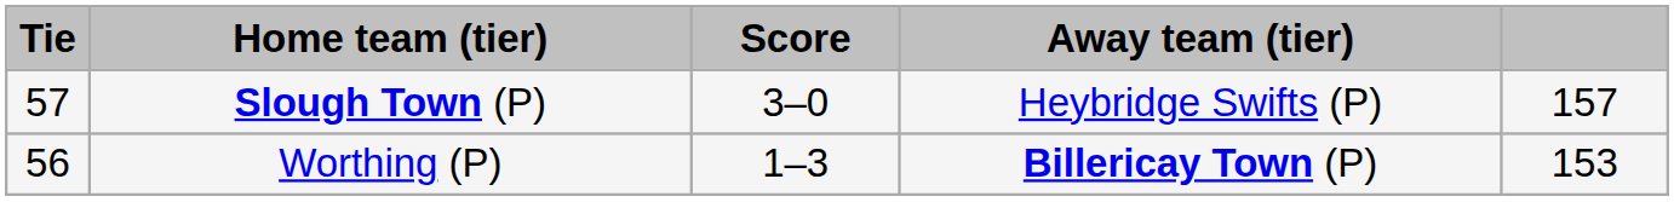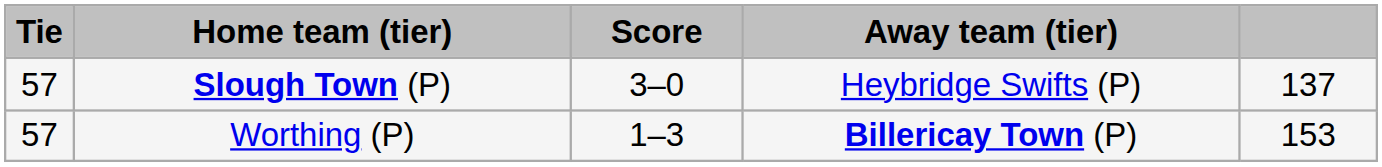Slough Town (P) | column 5: 157 -> 137
Worthing (P) | Tie: 56 -> 57
